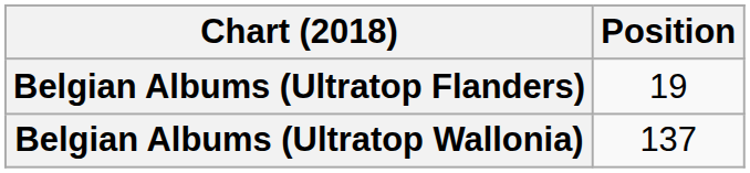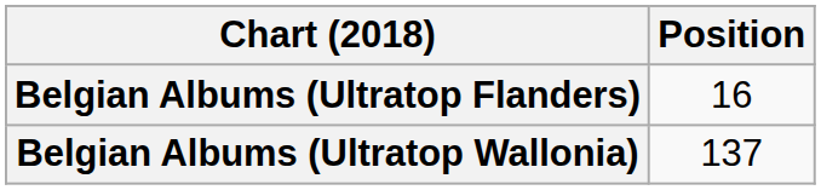Belgian Albums (Ultratop Flanders) | Position: 19 -> 16
